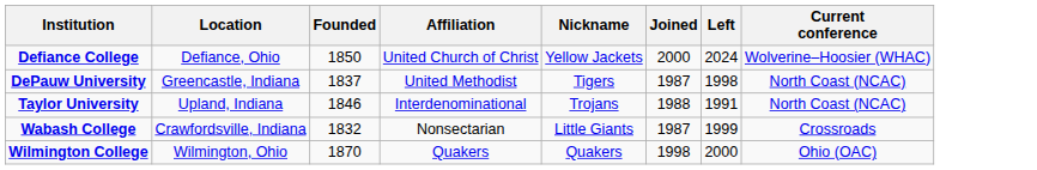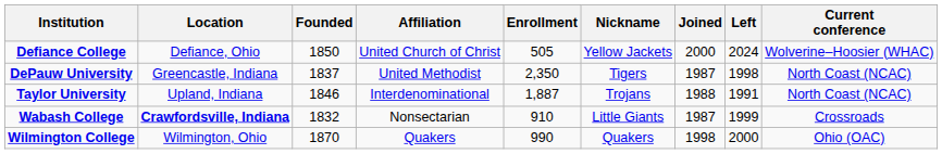+ column: Enrollment | 505 | 2,350 | 1,887 | 910 | 990
Wabash College | Location: normal -> bold
